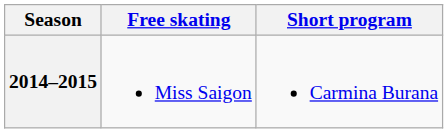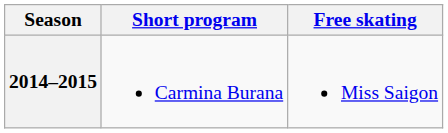columns swapped: Short program <-> Free skating
